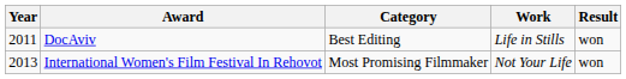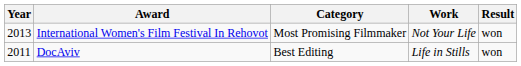rows swapped: DocAviv <-> International Women's Film Festival In Rehovot
